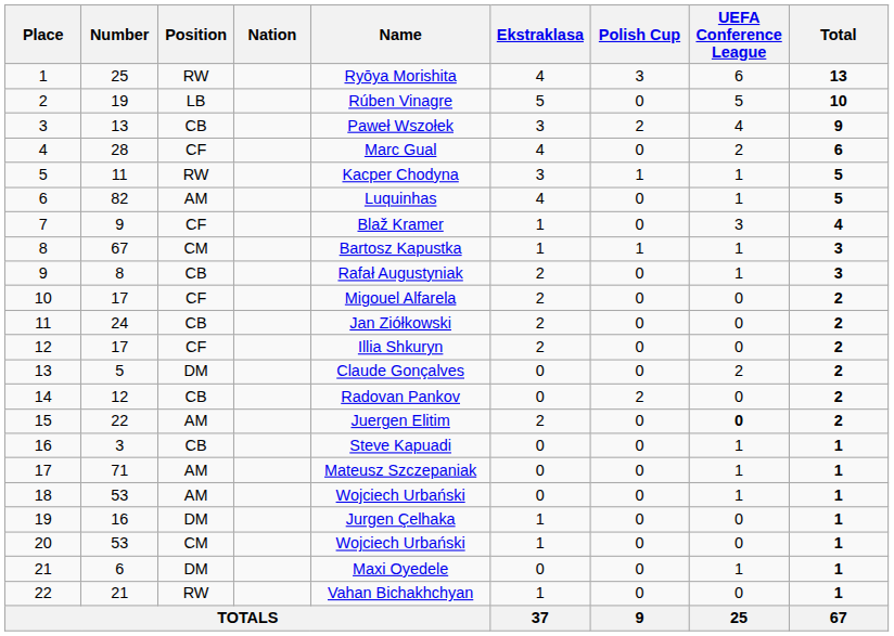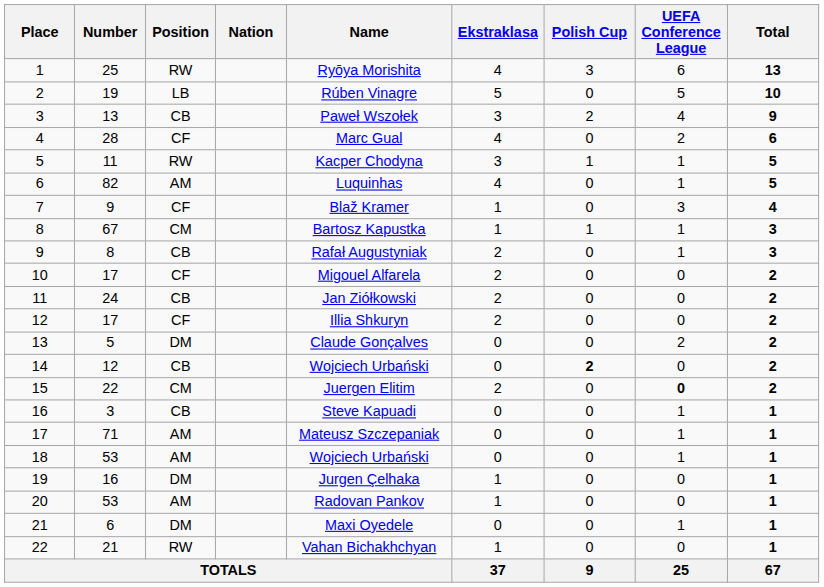14 | Name: Radovan Pankov -> Wojciech Urbański
14 | Polish Cup: normal -> bold
15 | Position: AM -> CM
20 | Position: CM -> AM
20 | Name: Wojciech Urbański -> Radovan Pankov
